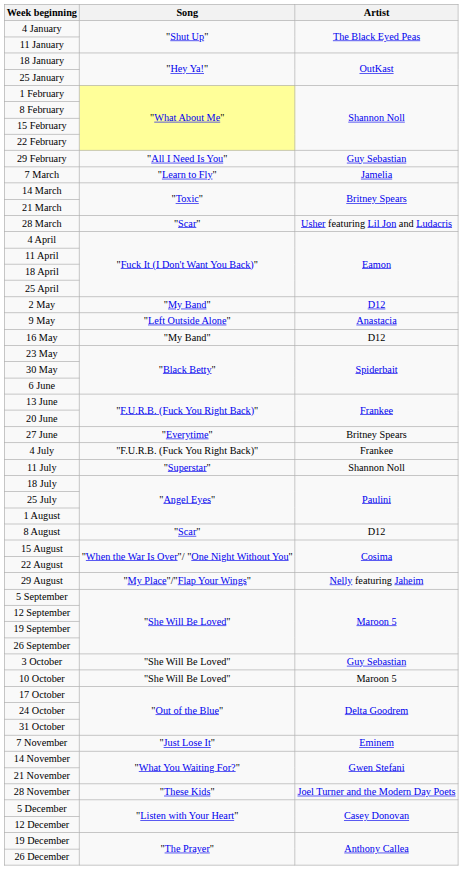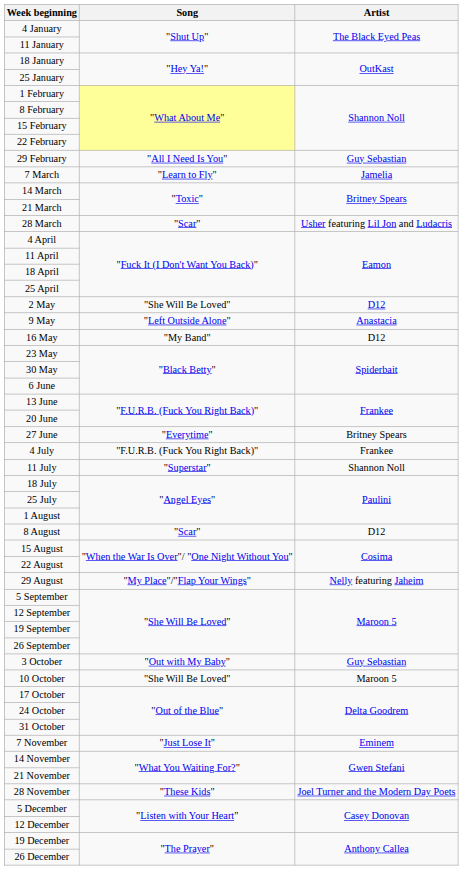2 May | Song: "My Band" -> "She Will Be Loved"
3 October | Song: "She Will Be Loved" -> "Out with My Baby"
